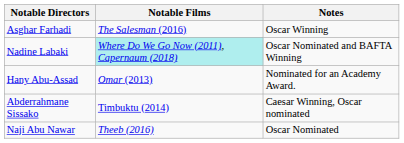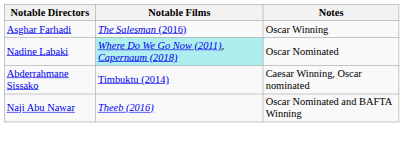Nadine Labaki | Notes: Oscar Nominated and BAFTA Winning -> Oscar Nominated
- row: Hany Abu-Assad | Omar (2013) | Nominated for an Academy Award.
Naji Abu Nawar | Notes: Oscar Nominated -> Oscar Nominated and BAFTA Winning
